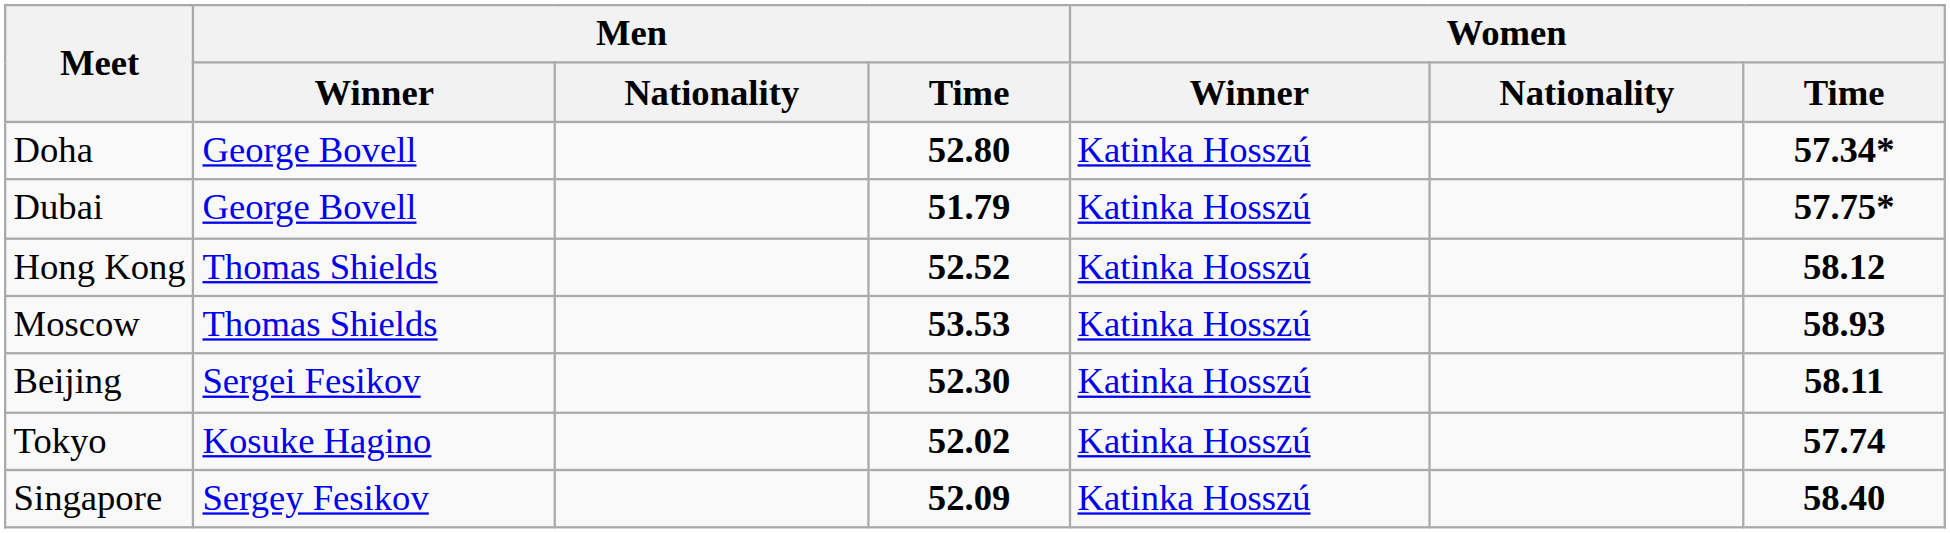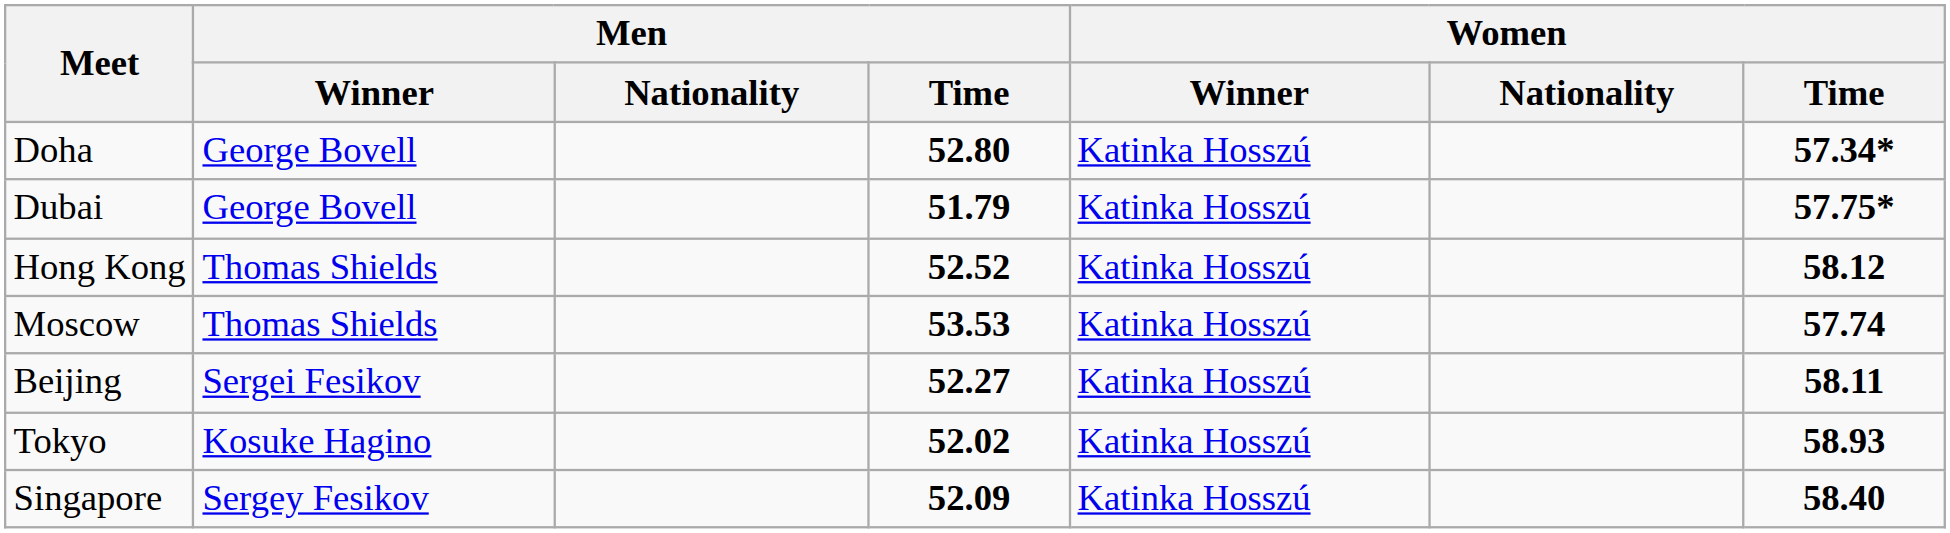Moscow | Women / Time: 58.93 -> 57.74
Beijing | Men / Time: 52.30 -> 52.27
Tokyo | Women / Time: 57.74 -> 58.93
